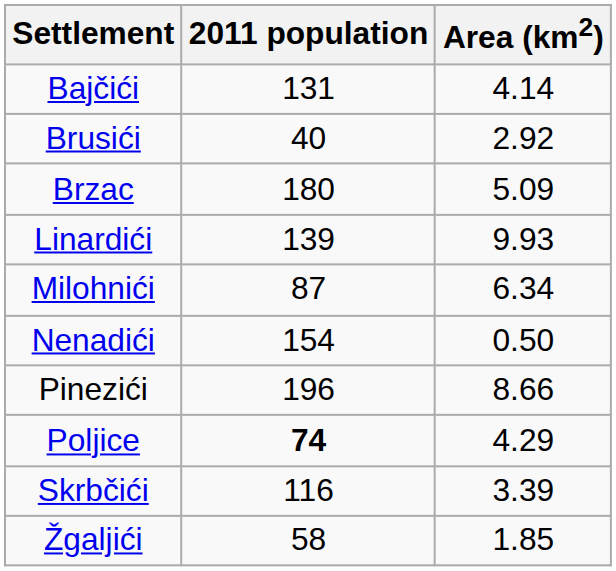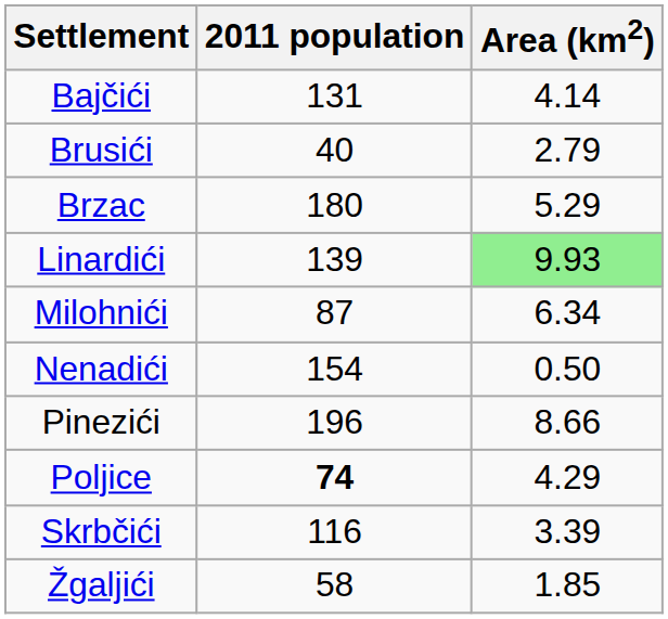Brusići | Area (km2): 2.92 -> 2.79
Brzac | Area (km2): 5.09 -> 5.29
Linardići | Area (km2): no background -> lightgreen background
